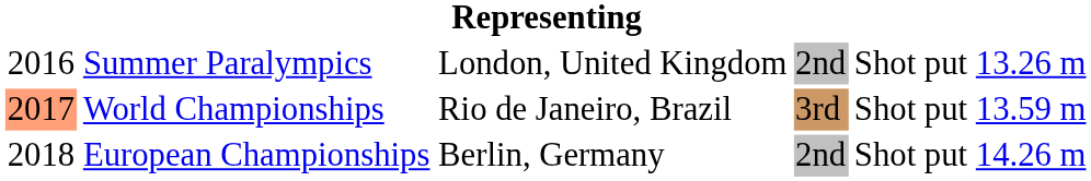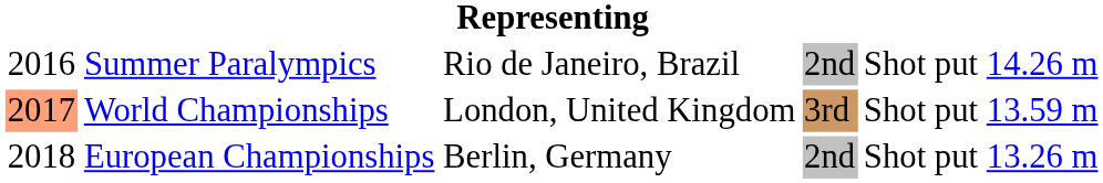Summer Paralympics | column 3: London, United Kingdom -> Rio de Janeiro, Brazil
Summer Paralympics | column 6: 13.26 m -> 14.26 m
World Championships | column 3: Rio de Janeiro, Brazil -> London, United Kingdom
European Championships | column 6: 14.26 m -> 13.26 m
